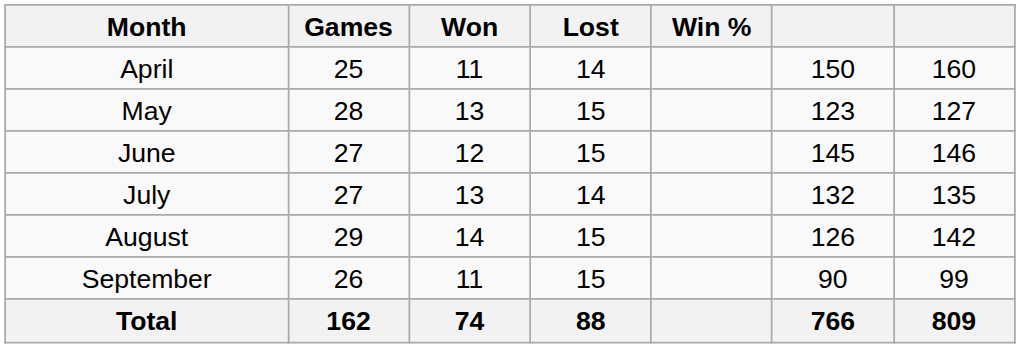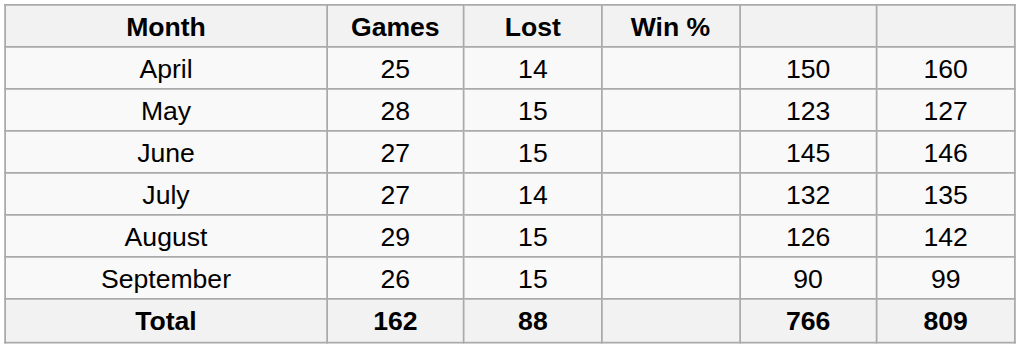- column: Won | 11 | 13 | 12 | 13 | 14 | 11 | 74
